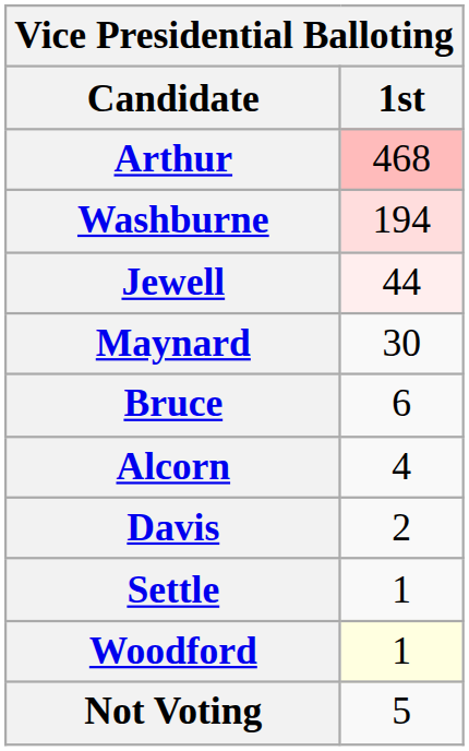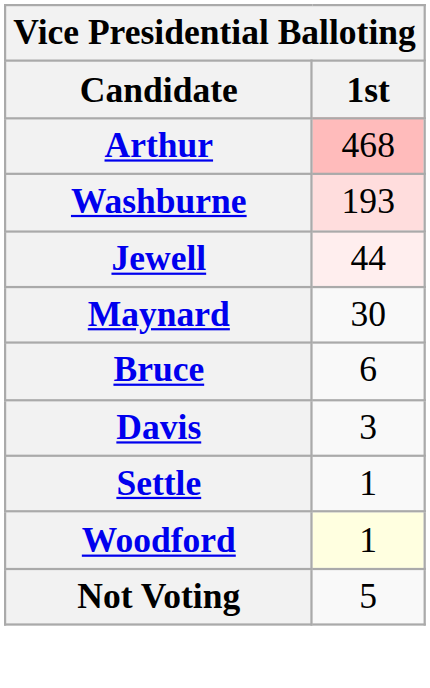Washburne | 1st: 194 -> 193
- row: Alcorn | 4
Davis | 1st: 2 -> 3
